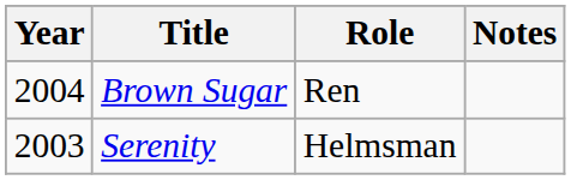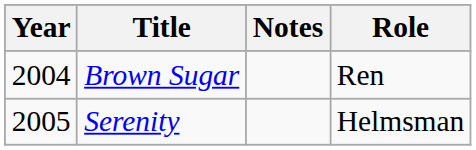columns swapped: Role <-> Notes
Serenity | Year: 2003 -> 2005
